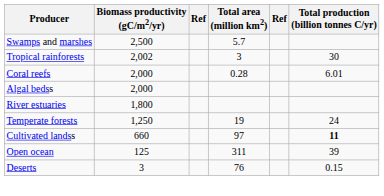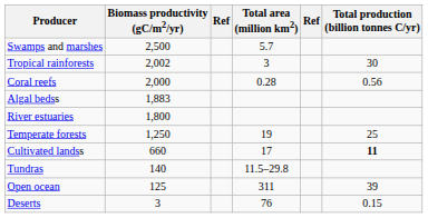Coral reefs | Total production (billion tonnes C/yr): 6.01 -> 0.56
Algal bedss | Biomass productivity (gC/m2/yr): 2,000 -> 1,883
Temperate forests | Total production (billion tonnes C/yr): 24 -> 25
Cultivated landss | Total area (million km2): 97 -> 17
+ row: Tundras | 140 | 11.5–29.8
